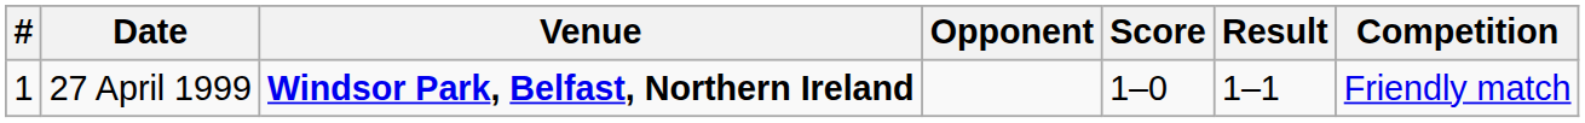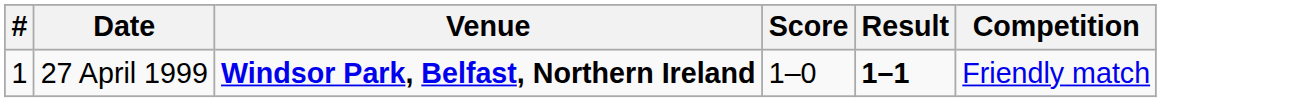- column: Opponent
27 April 1999 | Result: normal -> bold
